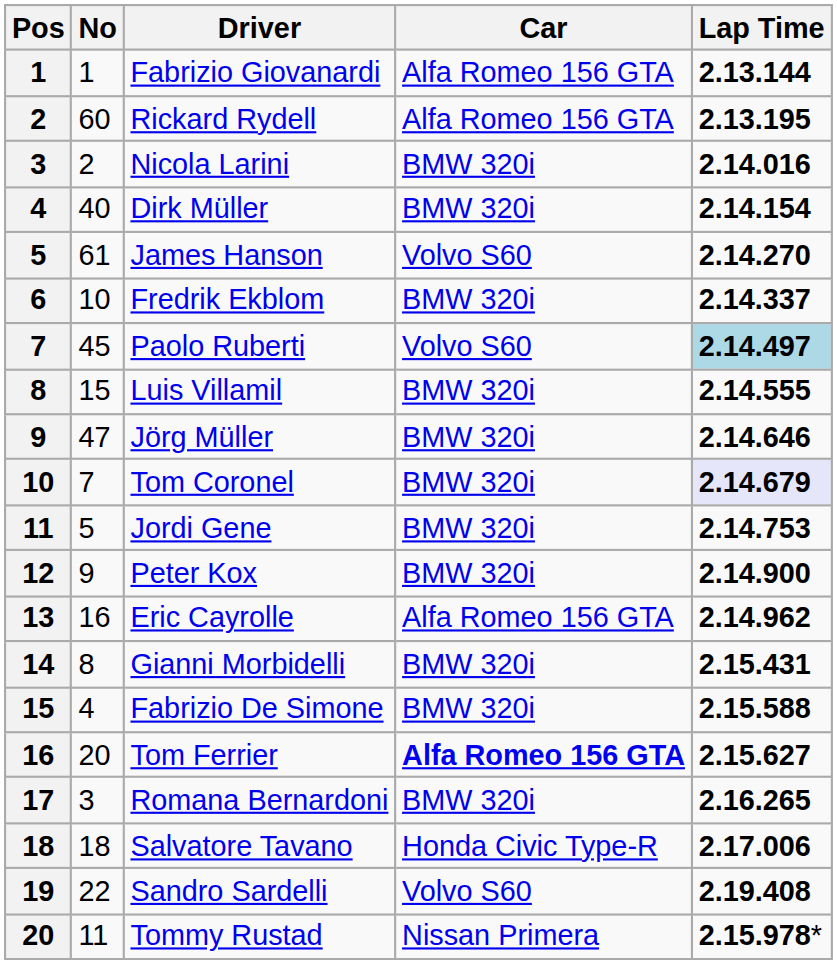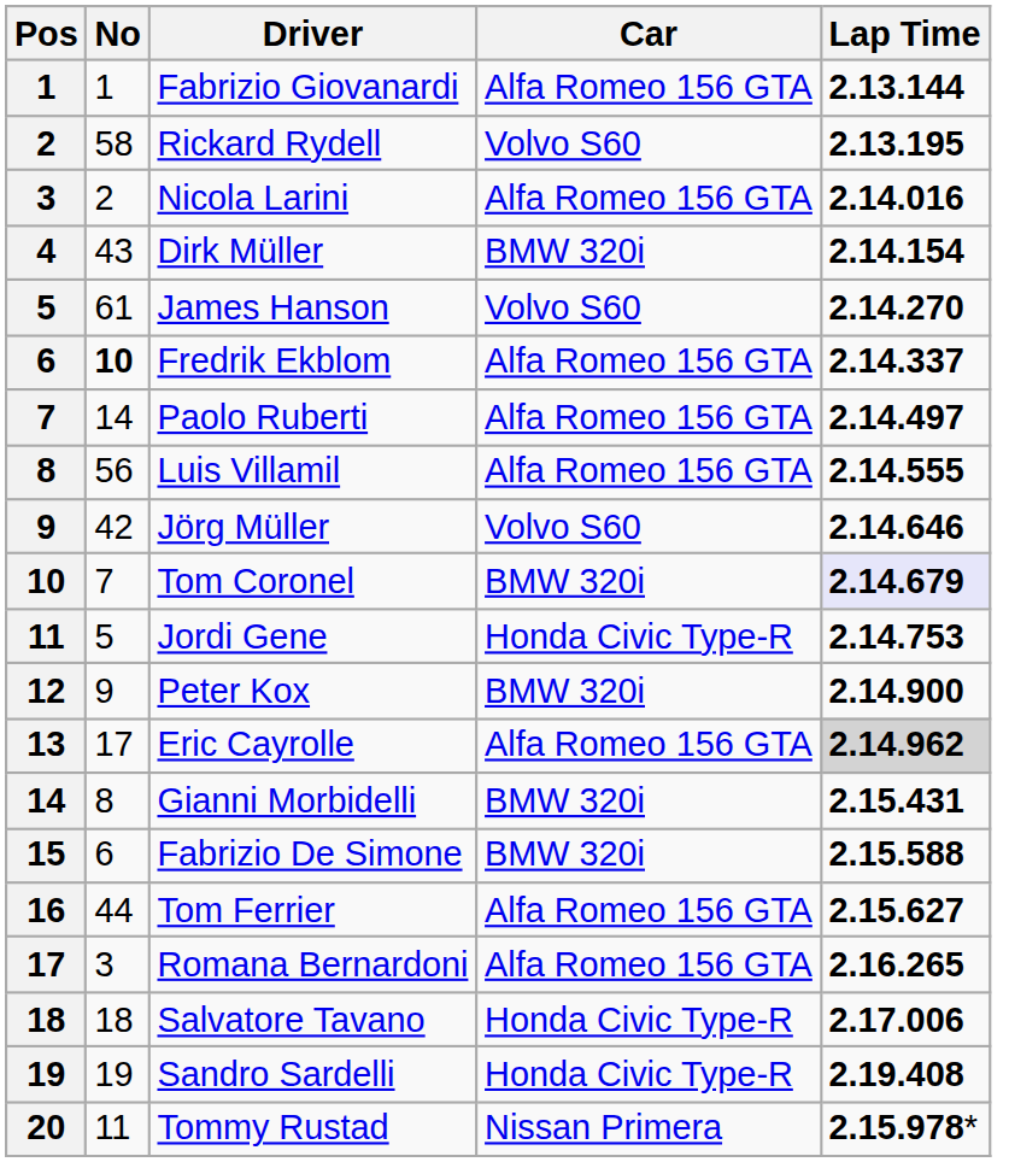Rickard Rydell | No: 60 -> 58
Rickard Rydell | Car: Alfa Romeo 156 GTA -> Volvo S60
Nicola Larini | Car: BMW 320i -> Alfa Romeo 156 GTA
Dirk Müller | No: 40 -> 43
Fredrik Ekblom | No: normal -> bold
Fredrik Ekblom | Car: BMW 320i -> Alfa Romeo 156 GTA
Paolo Ruberti | No: 45 -> 14
Paolo Ruberti | Car: Volvo S60 -> Alfa Romeo 156 GTA
Paolo Ruberti | Lap Time: lightblue background -> no background
Luis Villamil | No: 15 -> 56
Luis Villamil | Car: BMW 320i -> Alfa Romeo 156 GTA
Jörg Müller | No: 47 -> 42
Jörg Müller | Car: BMW 320i -> Volvo S60
Jordi Gene | Car: BMW 320i -> Honda Civic Type-R
Eric Cayrolle | No: 16 -> 17
Eric Cayrolle | Lap Time: no background -> lightgrey background
Fabrizio De Simone | No: 4 -> 6
Tom Ferrier | No: 20 -> 44
Tom Ferrier | Car: bold -> normal
Romana Bernardoni | Car: BMW 320i -> Alfa Romeo 156 GTA
Sandro Sardelli | No: 22 -> 19
Sandro Sardelli | Car: Volvo S60 -> Honda Civic Type-R
